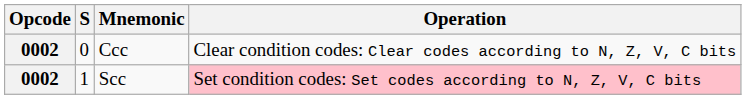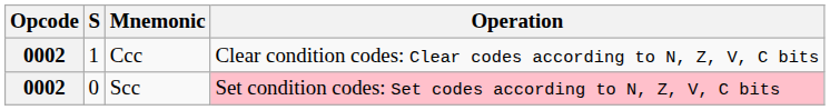Ccc | S: 0 -> 1
Scc | S: 1 -> 0
